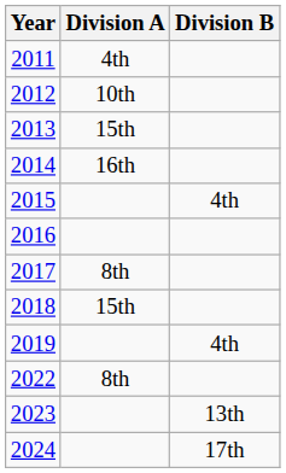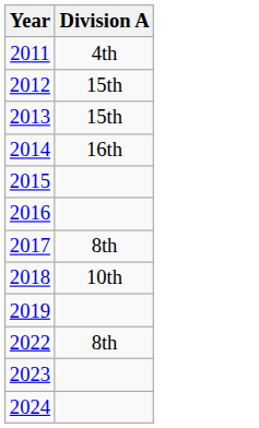- column: Division B | 4th | 4th | 13th | 17th
2012 | Division A: 10th -> 15th
2018 | Division A: 15th -> 10th
